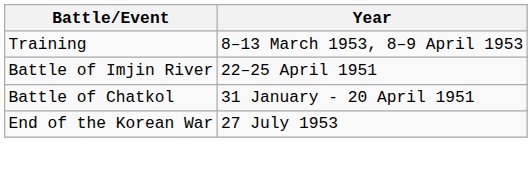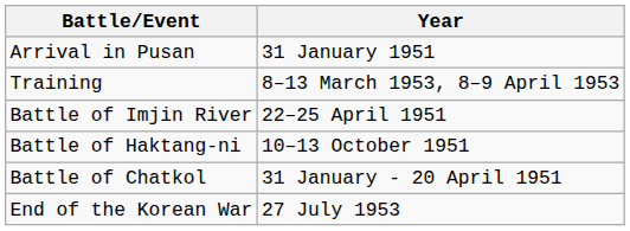+ row: Arrival in Pusan | 31 January 1951
+ row: Battle of Haktang-ni | 10–13 October 1951
